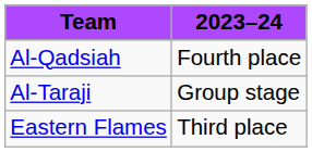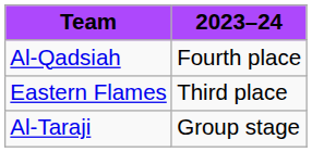rows swapped: Eastern Flames <-> Al-Taraji
